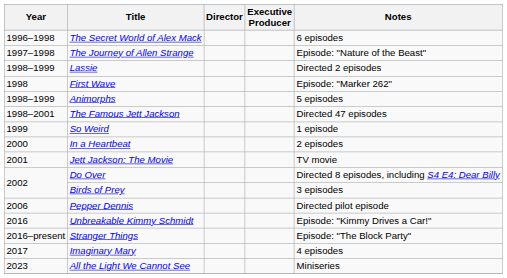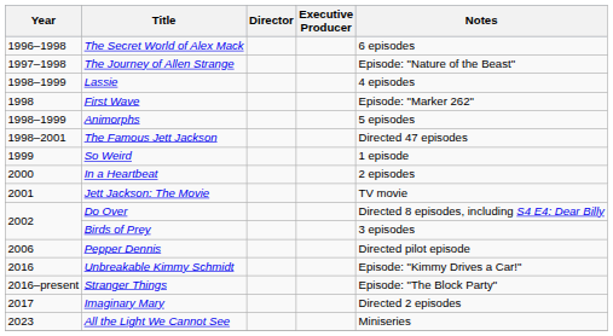Lassie | Notes: Directed 2 episodes -> 4 episodes
Imaginary Mary | Notes: 4 episodes -> Directed 2 episodes
